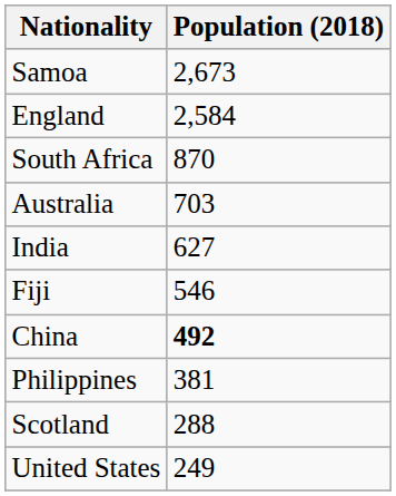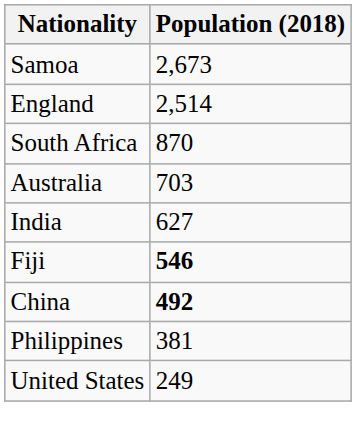England | Population (2018): 2,584 -> 2,514
Fiji | Population (2018): normal -> bold
- row: Scotland | 288
